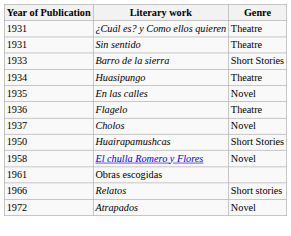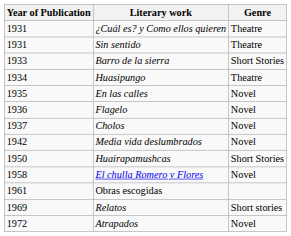Flagelo | Genre: Theatre -> Novel
+ row: 1942 | Media vida deslumbrados | Novel
Relatos | Year of Publication: 1966 -> 1969
